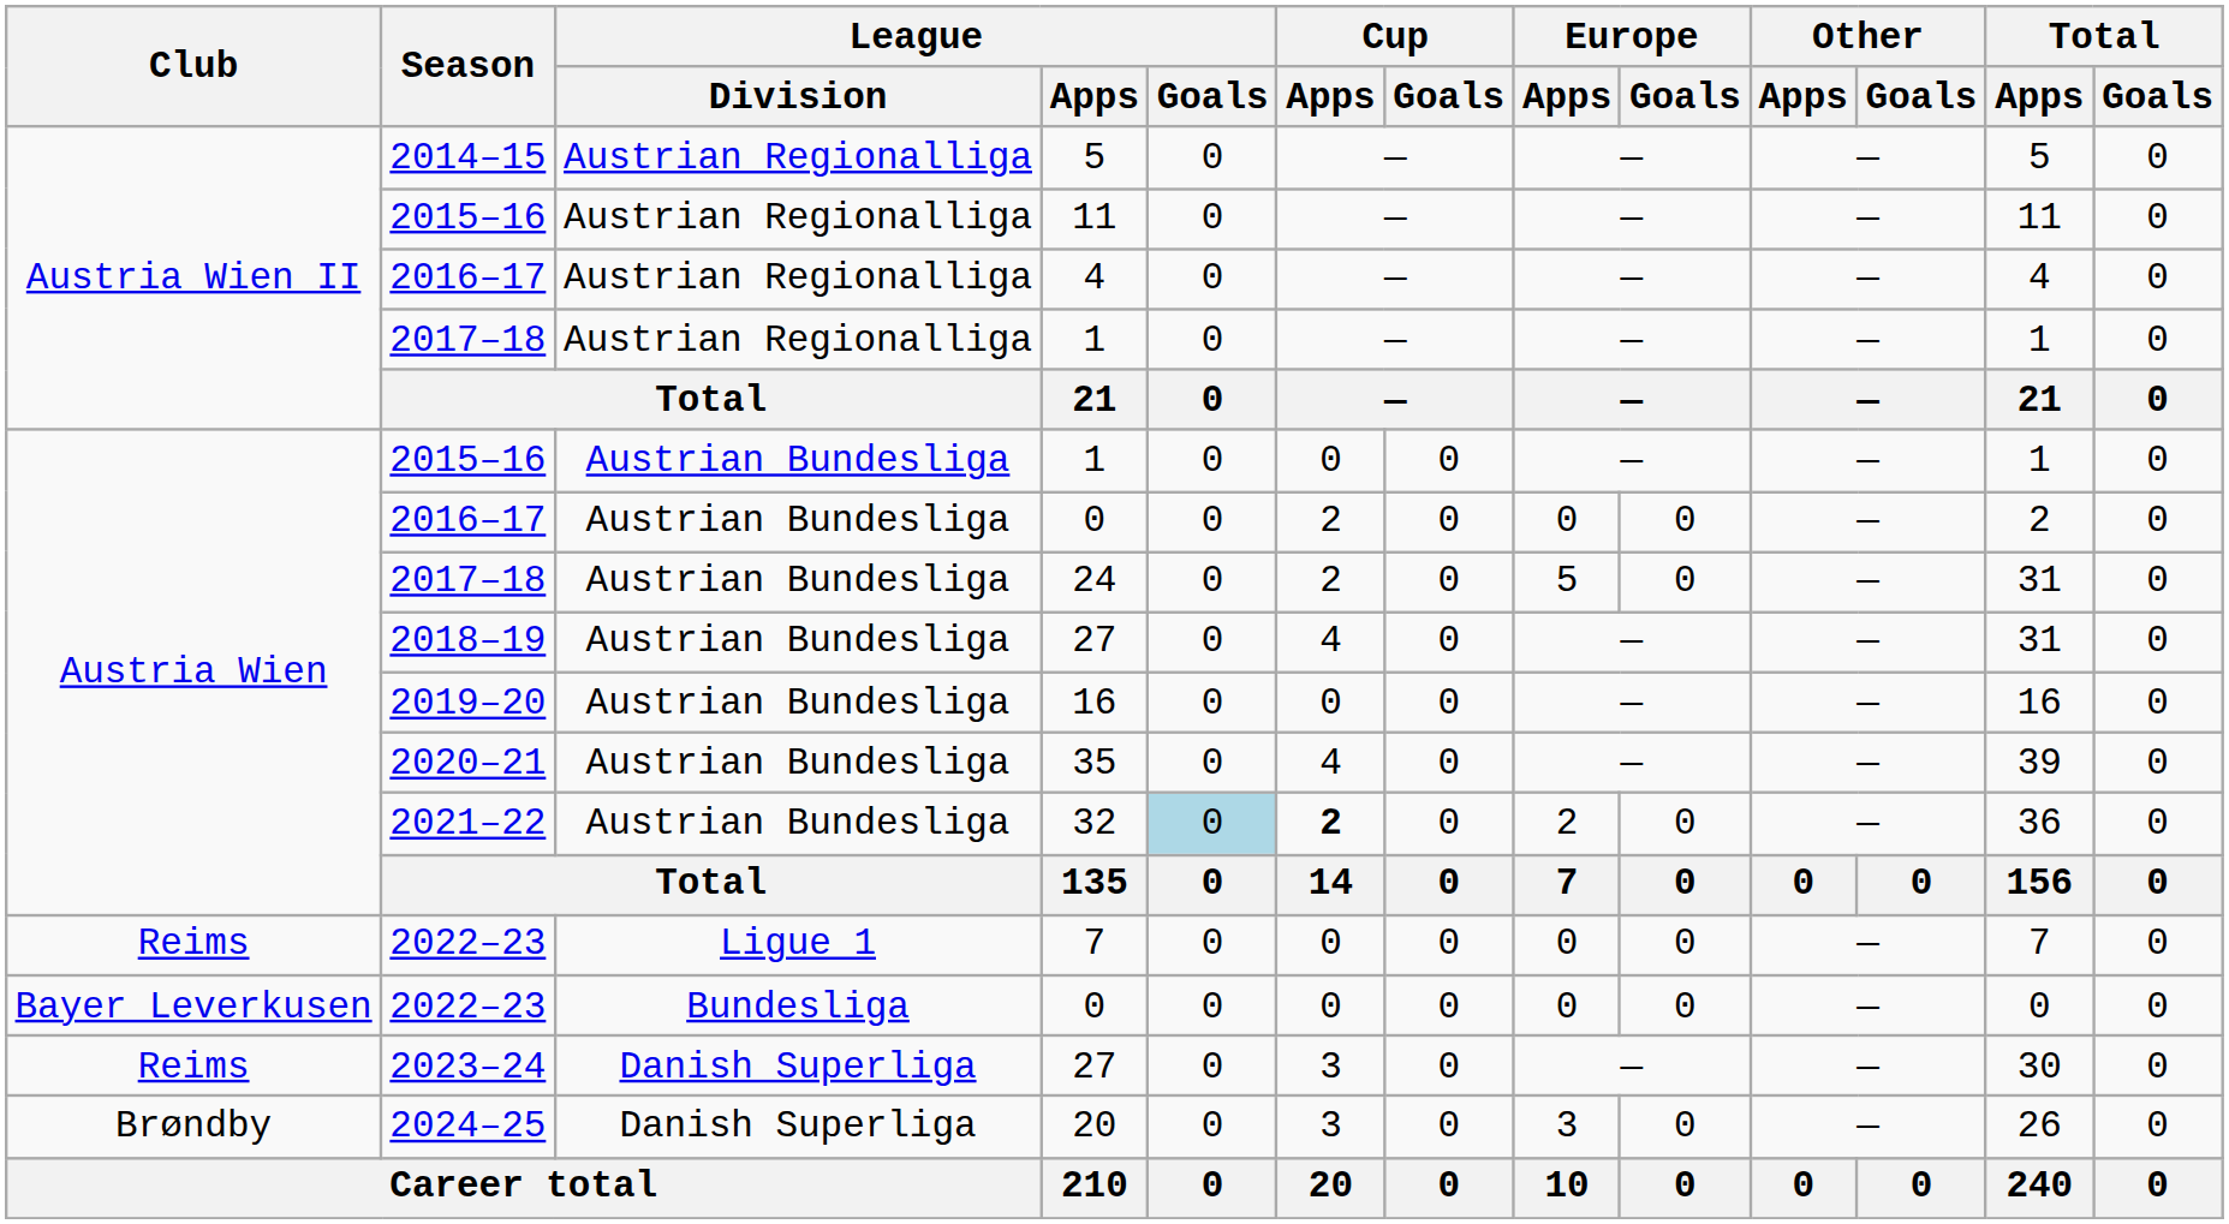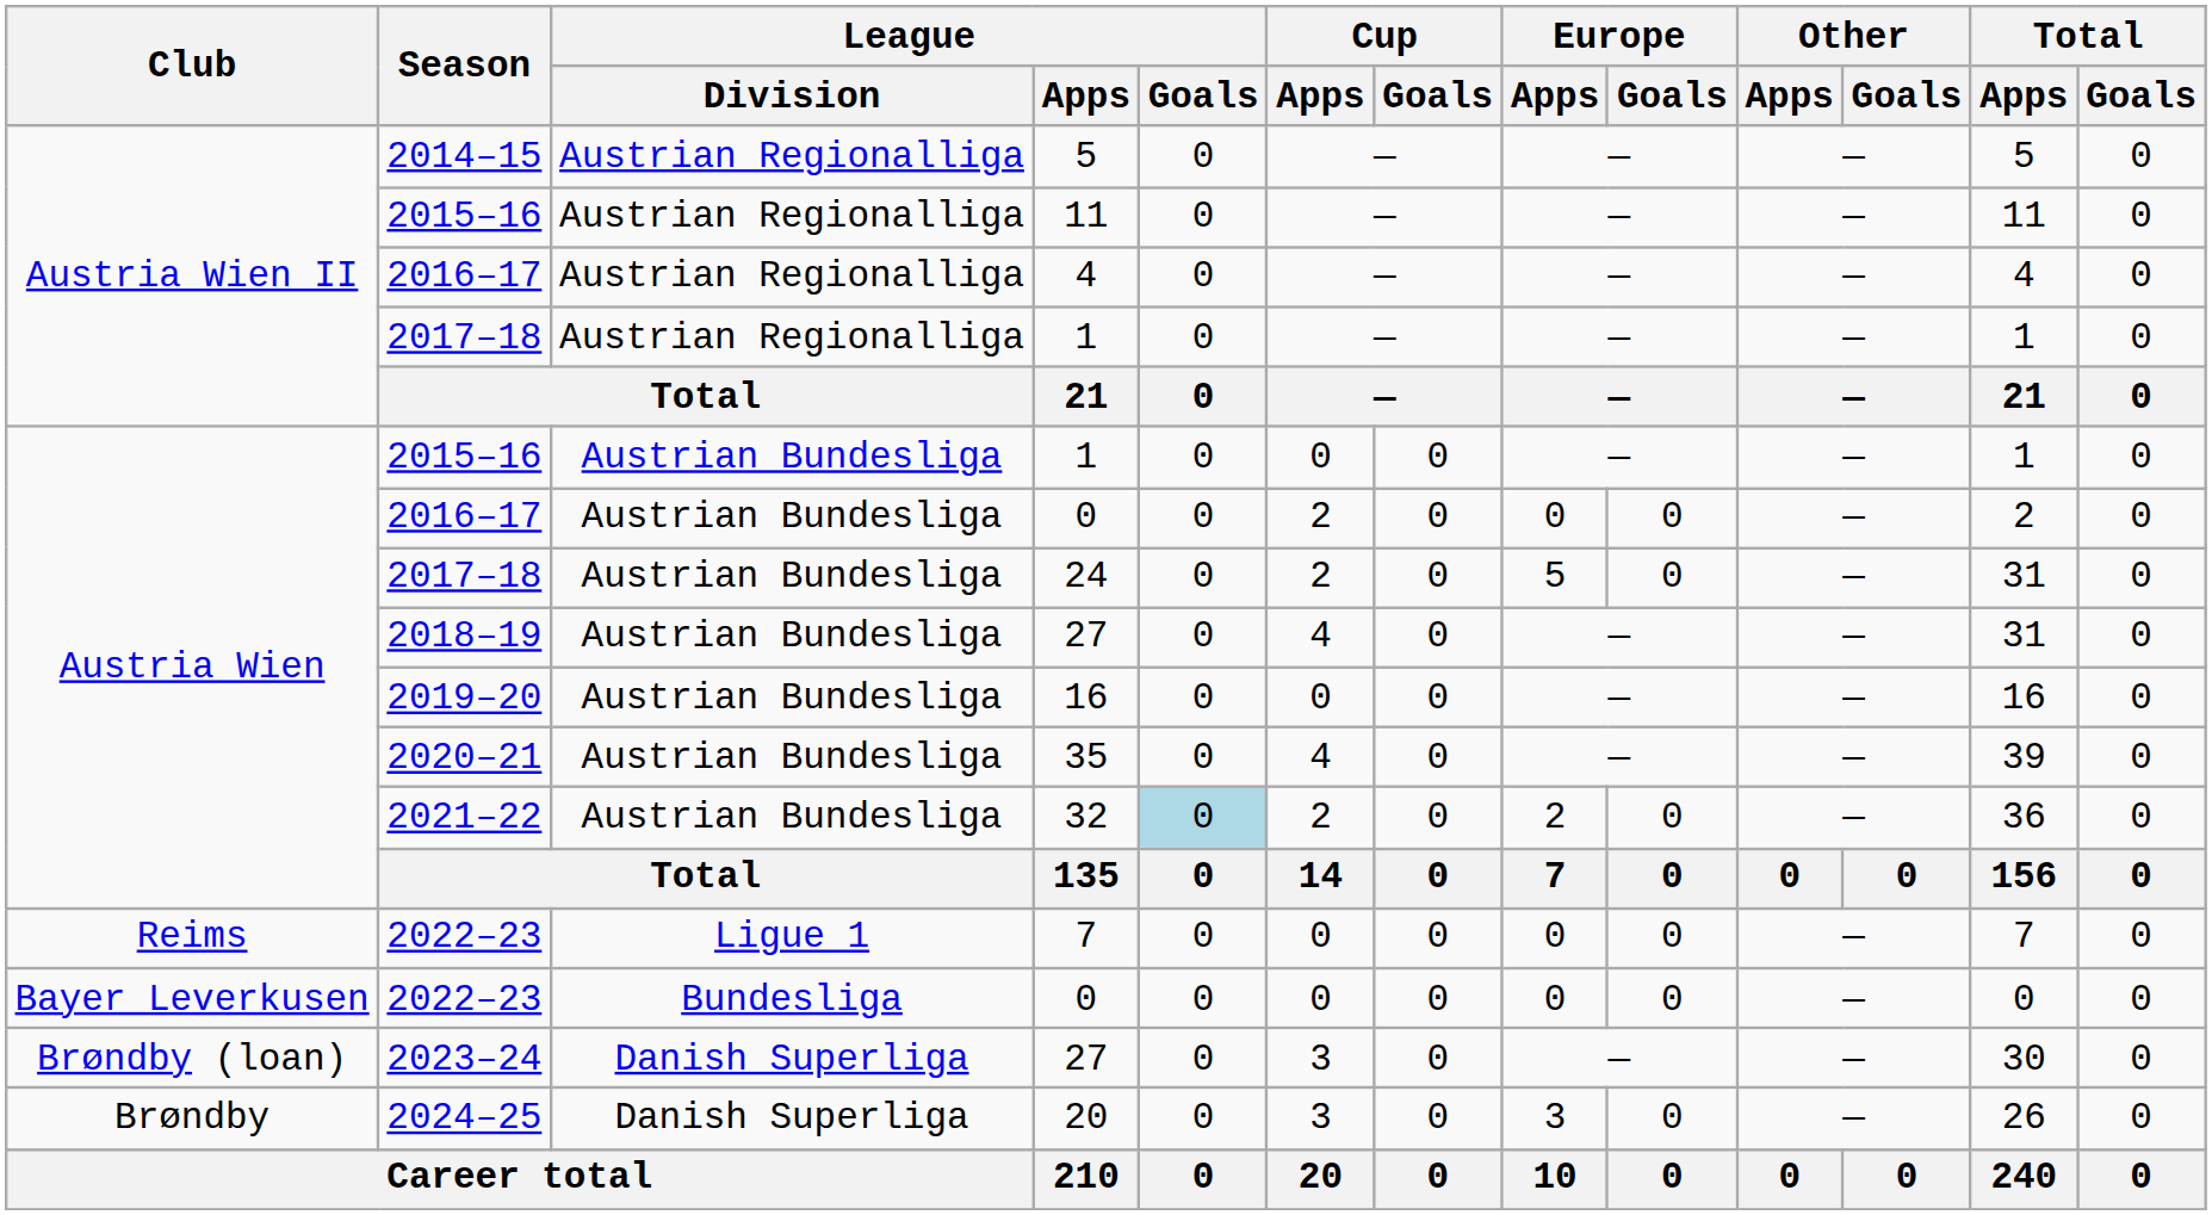32 | Cup / Apps: bold -> normal
2023–24 / 27 | Club: Reims -> Brøndby (loan)
